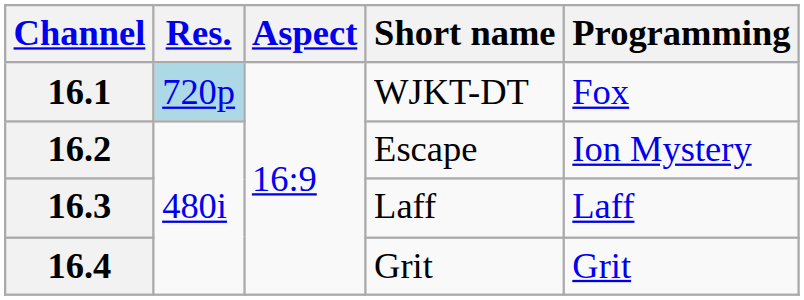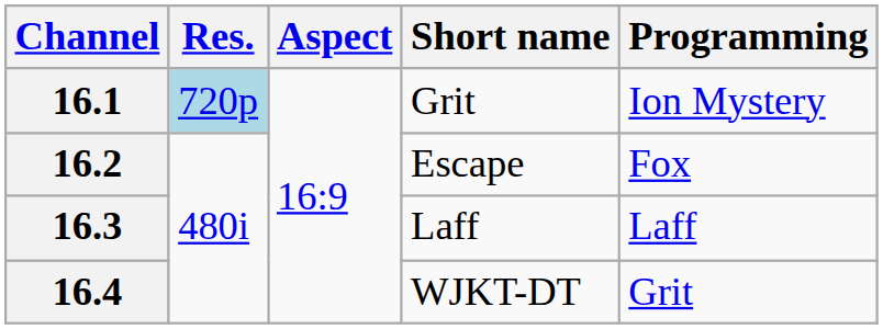16.1 | Short name: WJKT-DT -> Grit
16.1 | Programming: Fox -> Ion Mystery
16.2 | Programming: Ion Mystery -> Fox
16.4 | Short name: Grit -> WJKT-DT
